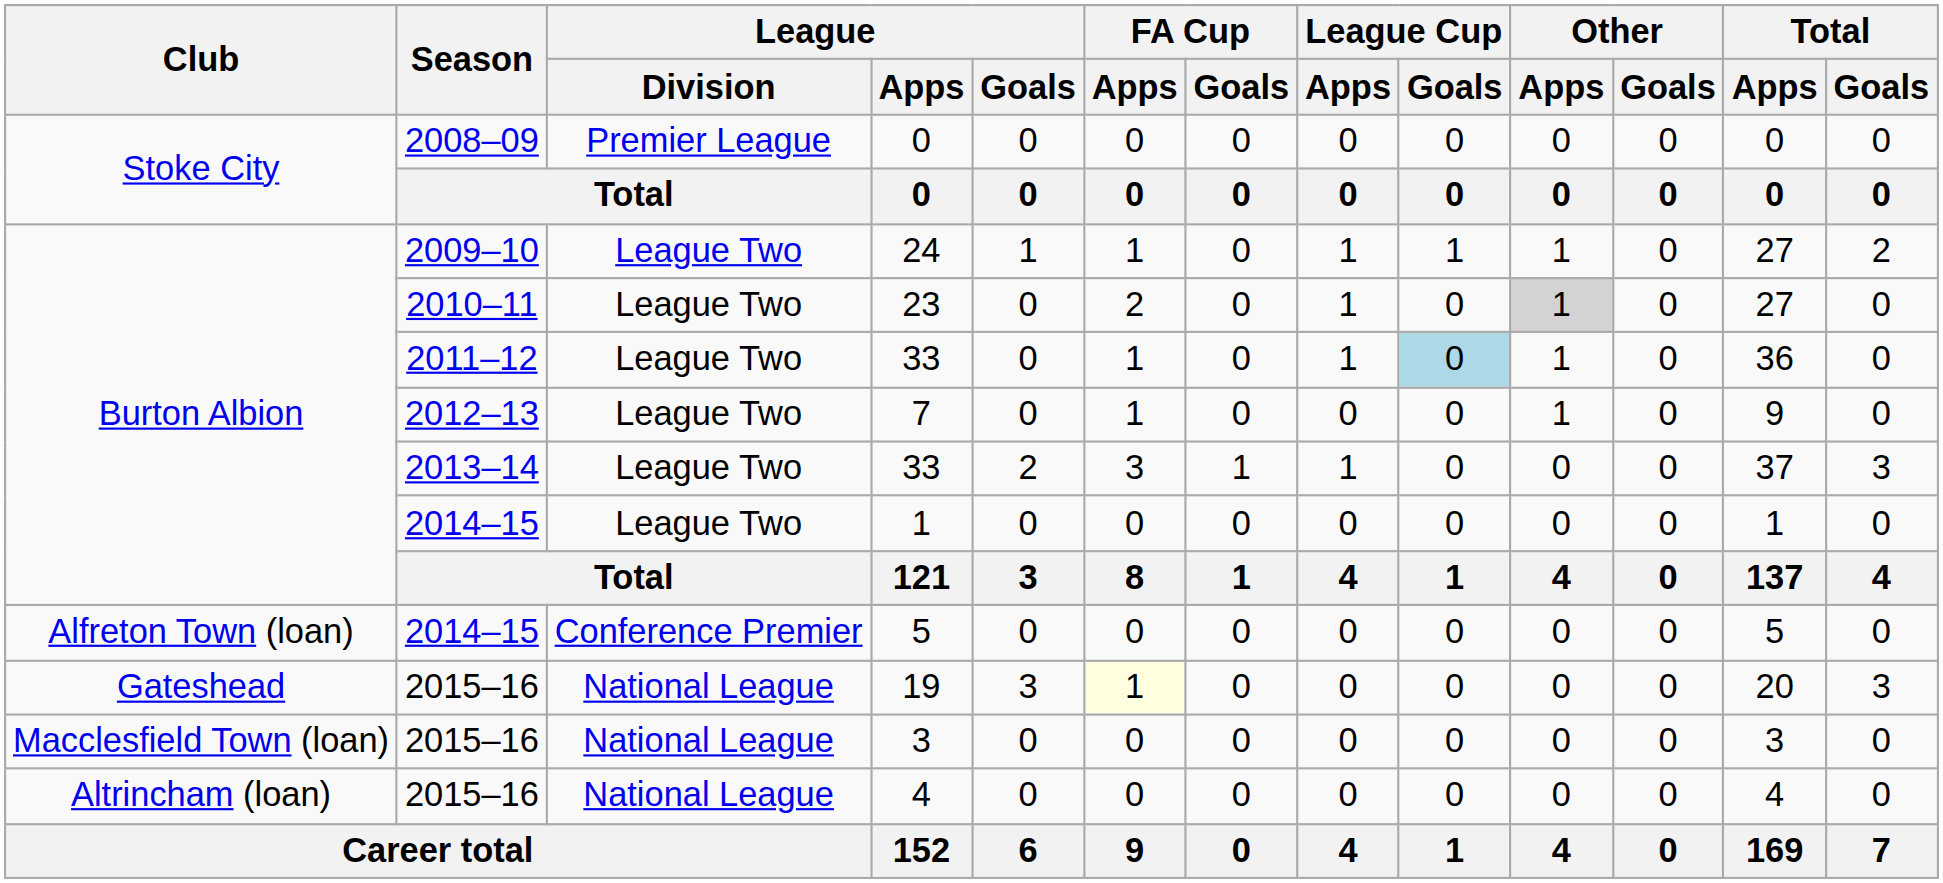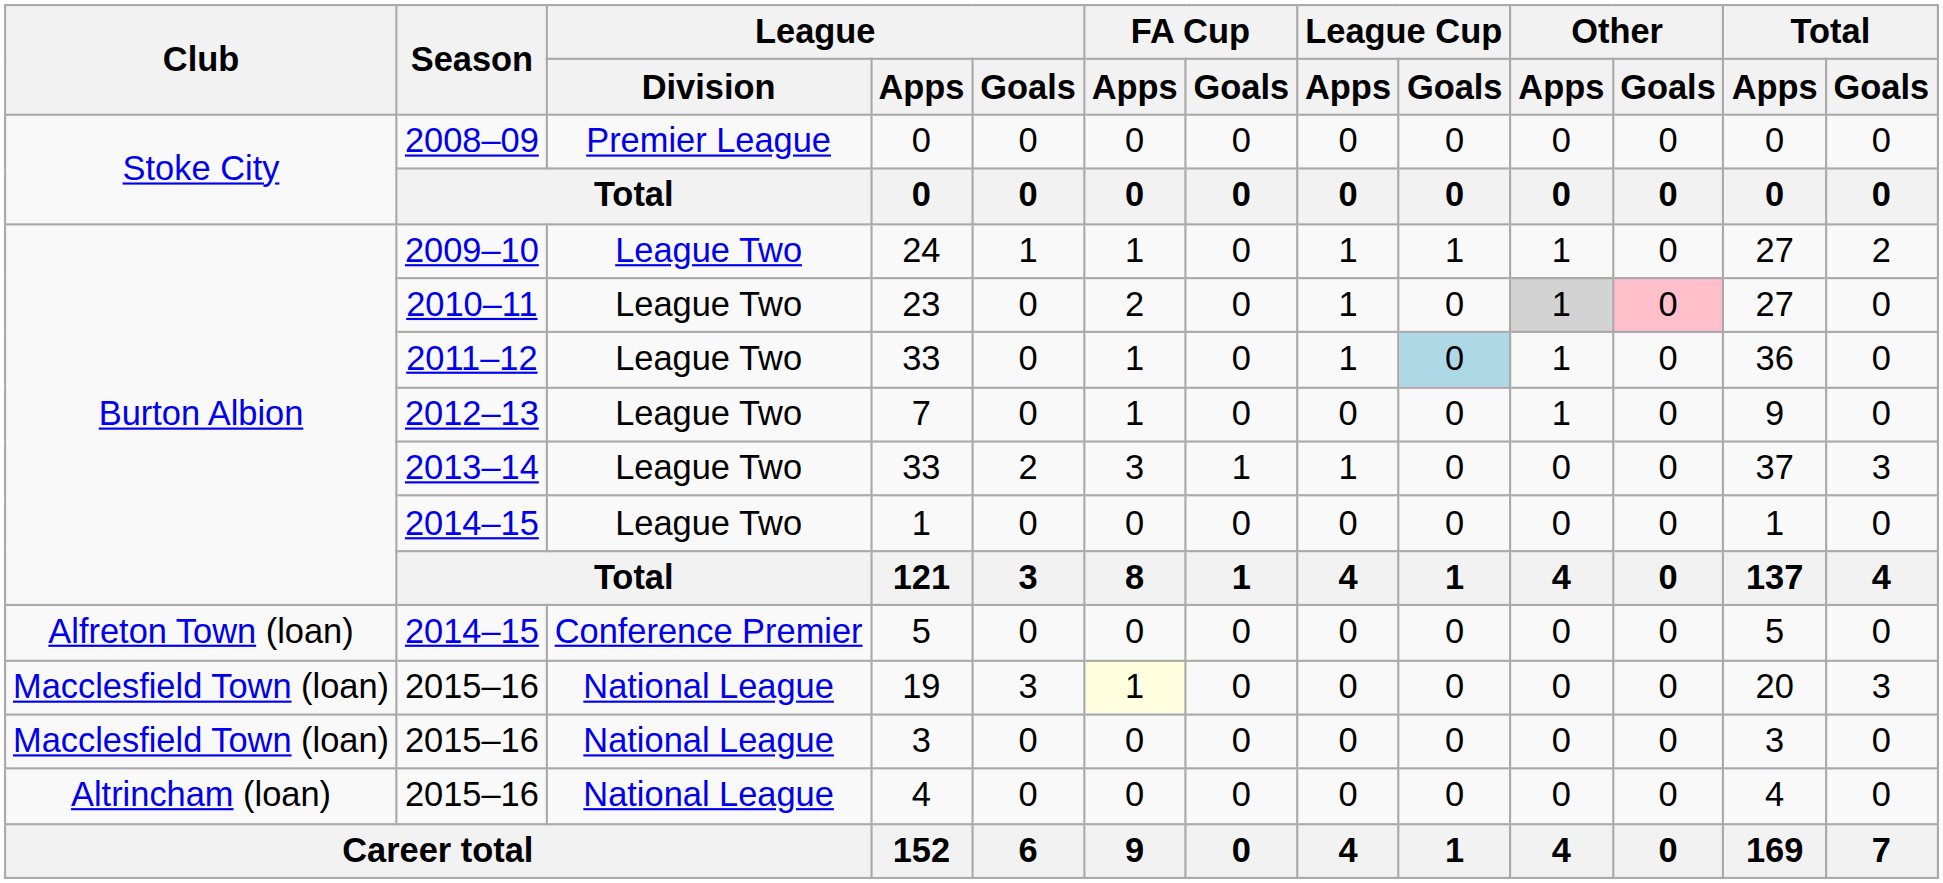23 | Other / Goals: no background -> pink background
19 | Club: Gateshead -> Macclesfield Town (loan)
